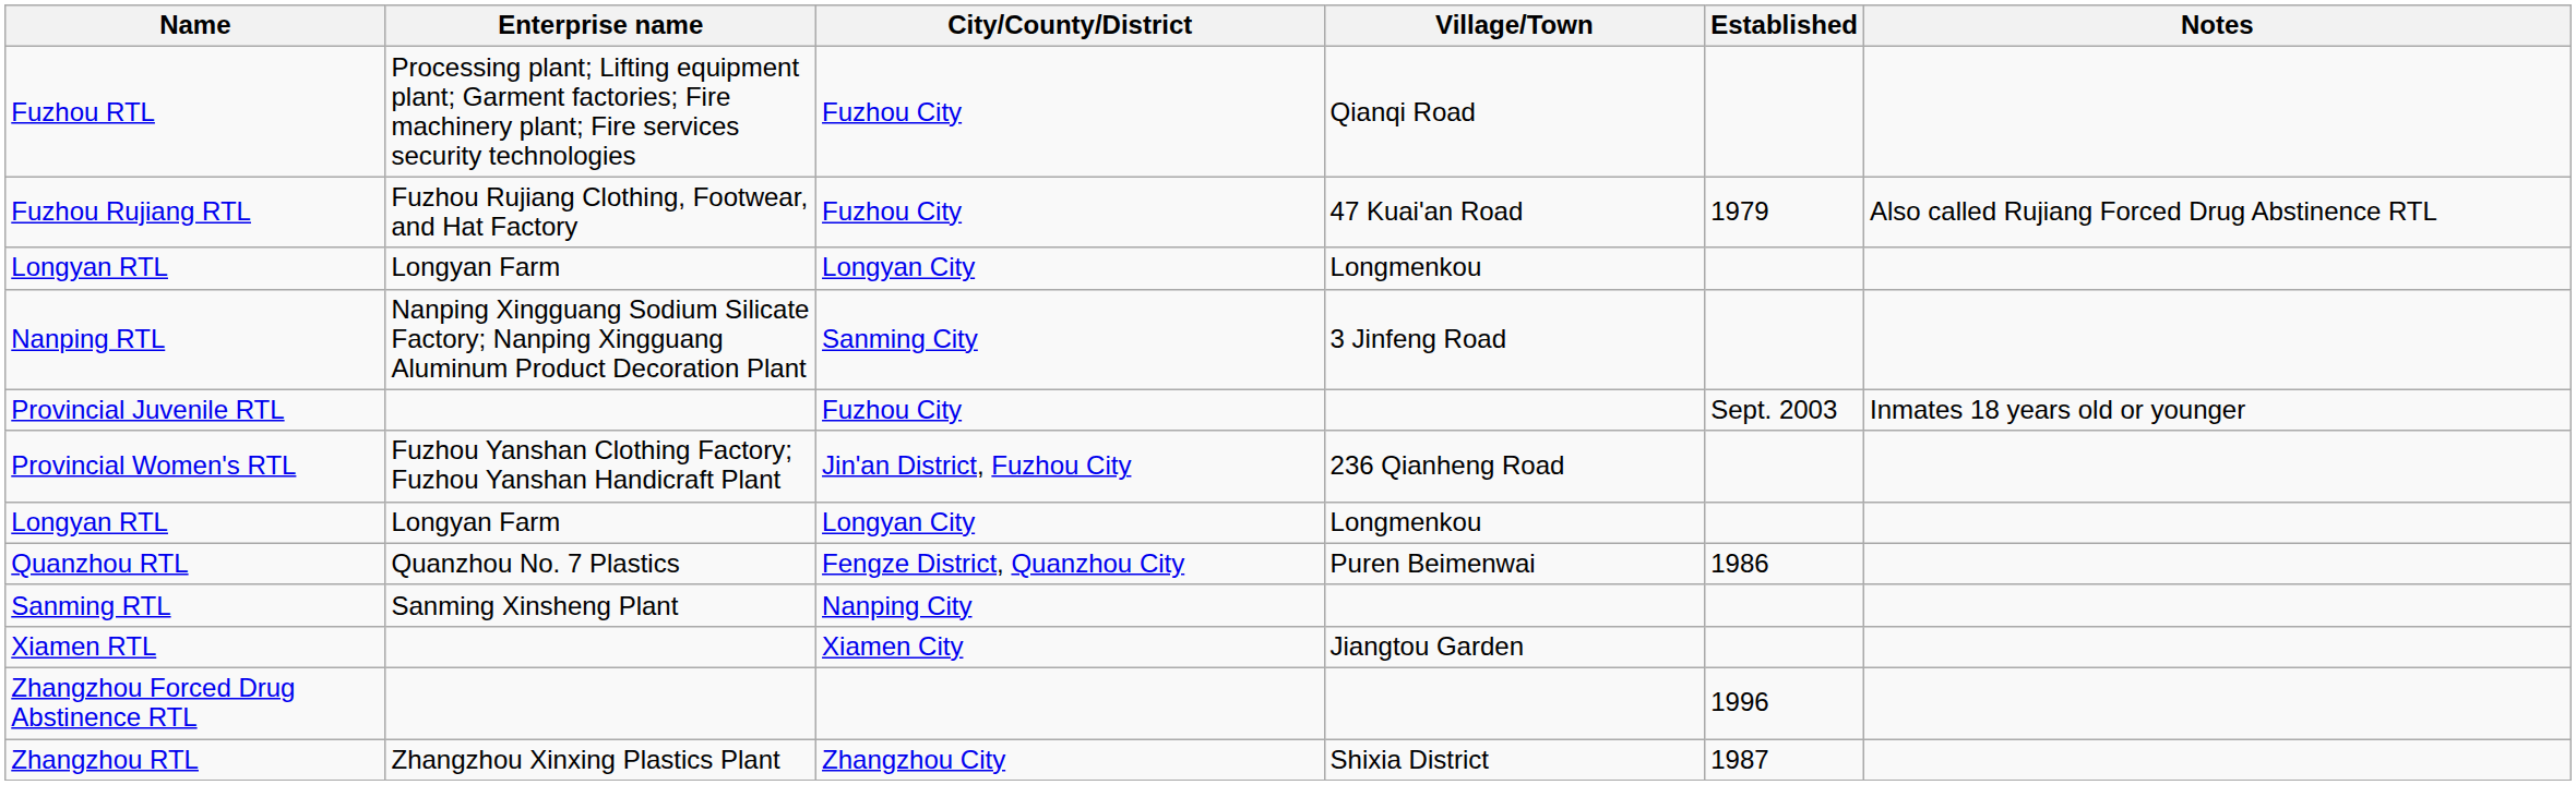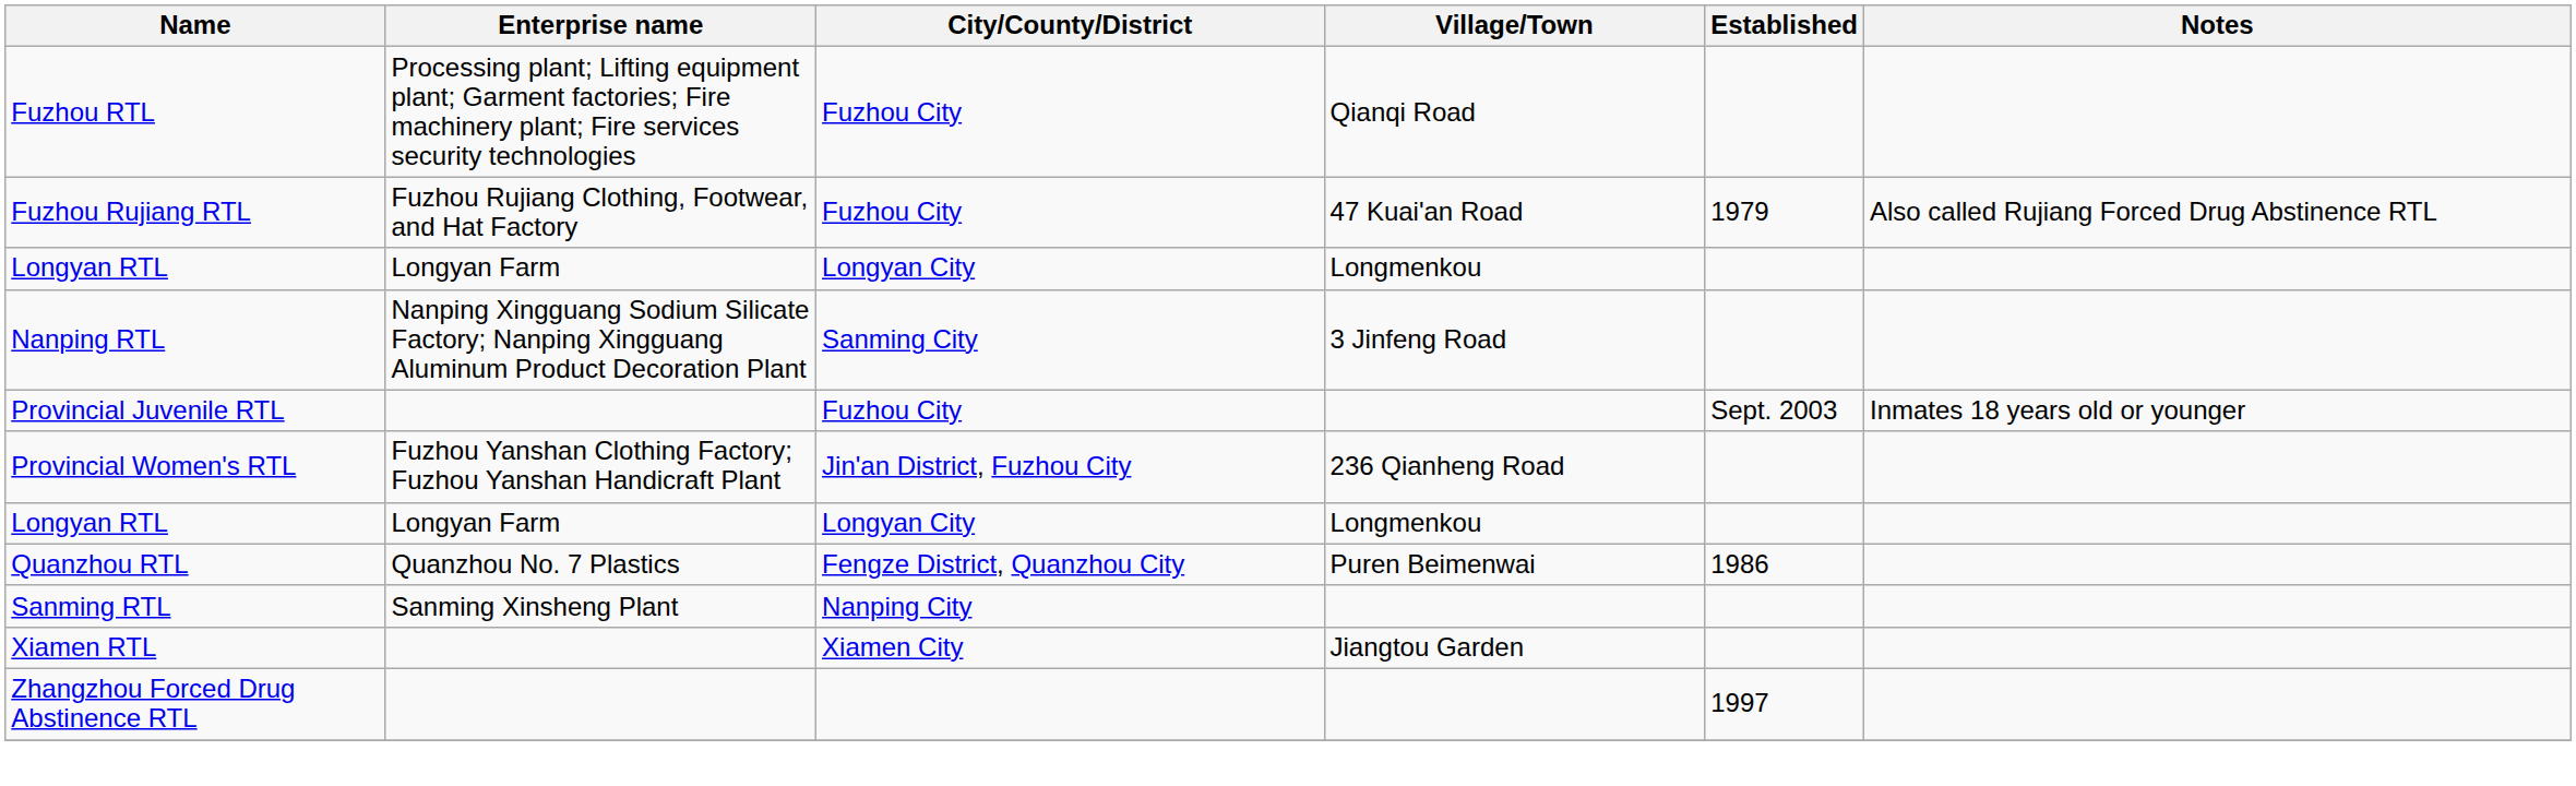Zhangzhou Forced Drug Abstinence RTL | Established: 1996 -> 1997
- row: Zhangzhou RTL | Zhangzhou Xinxing Plastics Plant | Zhangzhou City | Shixia District | 1987
